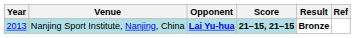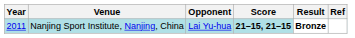Nanjing Sport Institute, Nanjing, China | Year: 2013 -> 2011
Nanjing Sport Institute, Nanjing, China | Opponent: bold -> normal
